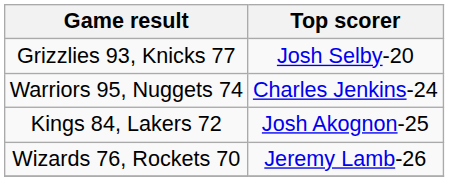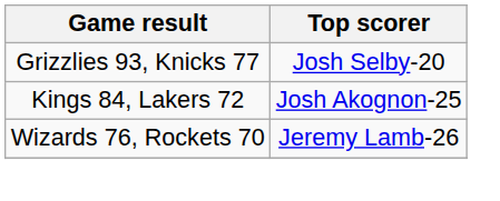- row: Warriors 95, Nuggets 74 | Charles Jenkins-24
